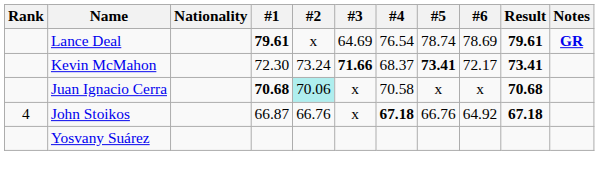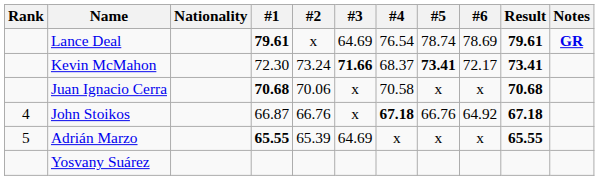Juan Ignacio Cerra | #2: paleturquoise background -> no background
+ row: 5 | Adrián Marzo | 65.55 | 65.39 | 64.69 | x | x | x | 65.55
